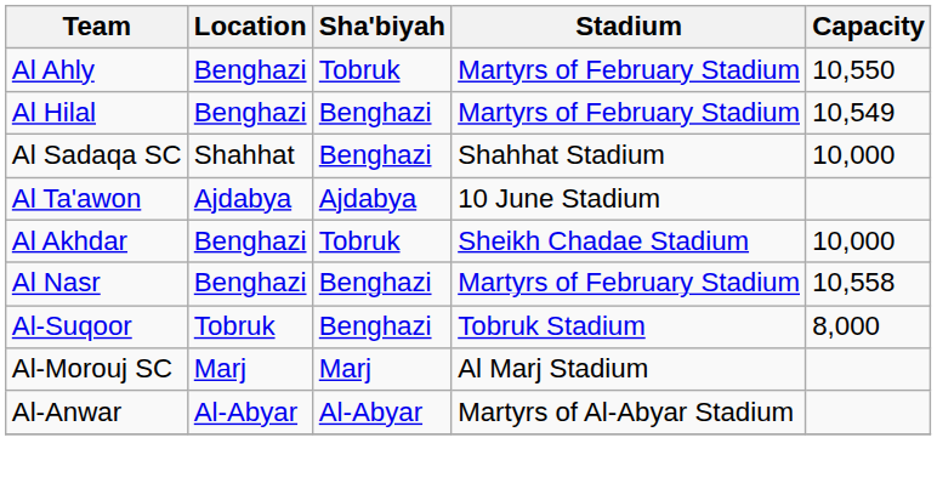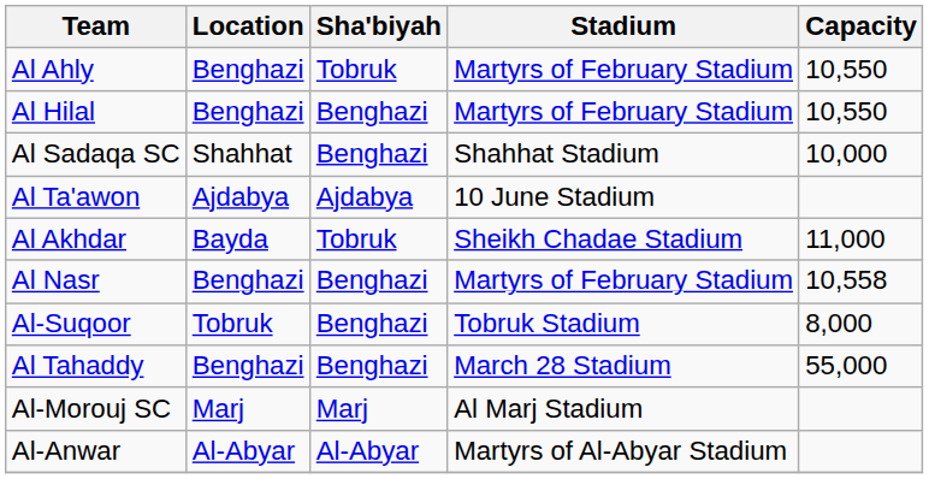Al Hilal | Capacity: 10,549 -> 10,550
Al Akhdar | Location: Benghazi -> Bayda
Al Akhdar | Capacity: 10,000 -> 11,000
+ row: Al Tahaddy | Benghazi | Benghazi | March 28 Stadium | 55,000
